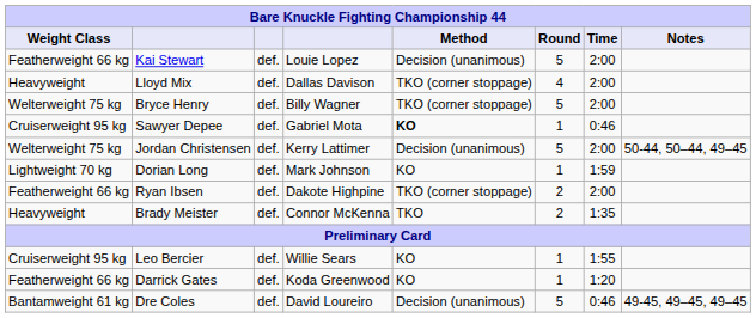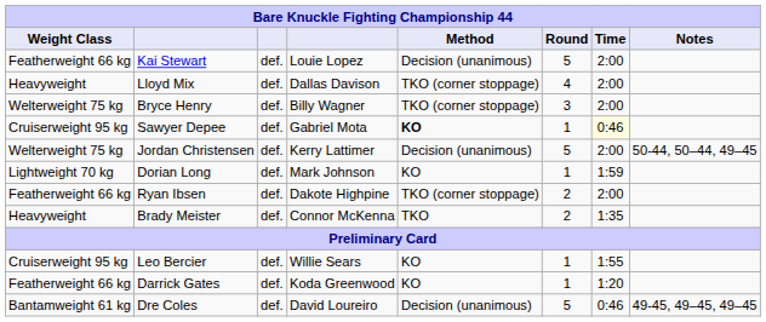Bryce Henry | Round: 5 -> 3
Sawyer Depee | Time: no background -> lightyellow background
